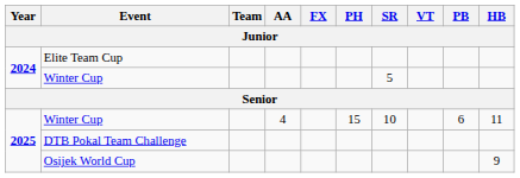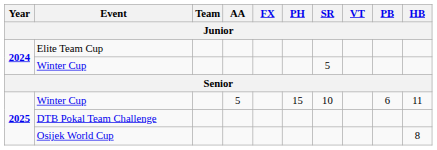2025 / Winter Cup | AA: 4 -> 5
Osijek World Cup | HB: 9 -> 8
